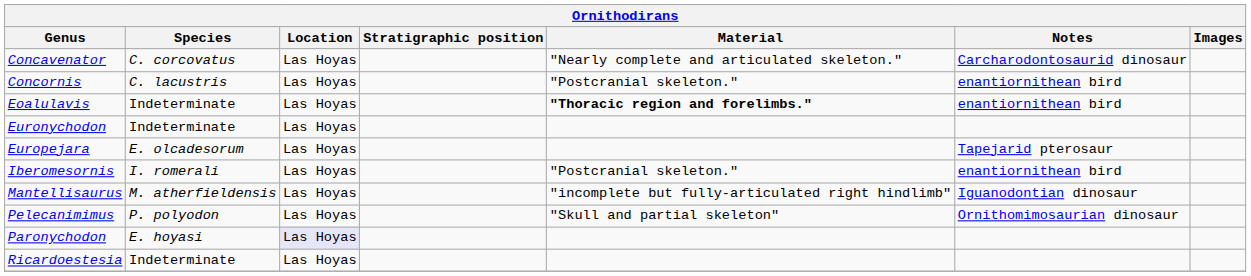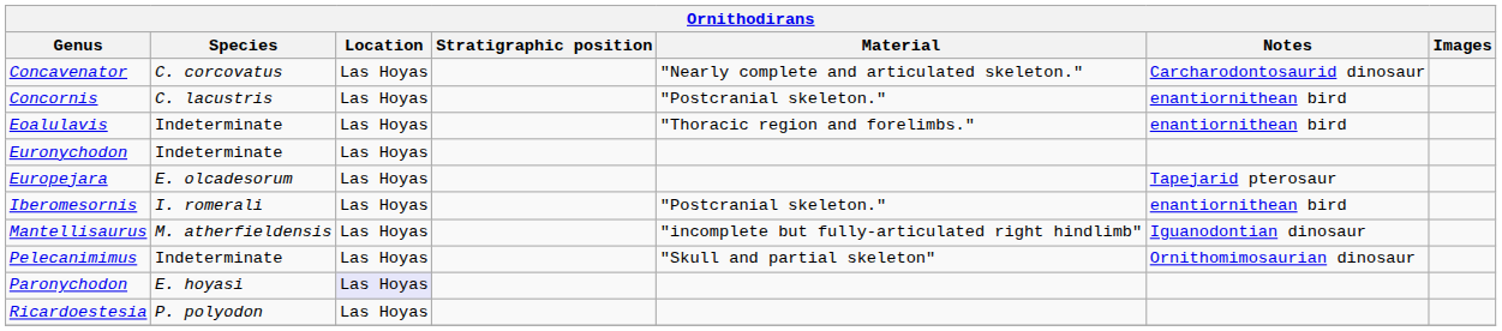Eoalulavis | Material: bold -> normal
Pelecanimimus | Species: P. polyodon -> Indeterminate
Ricardoestesia | Species: Indeterminate -> P. polyodon
